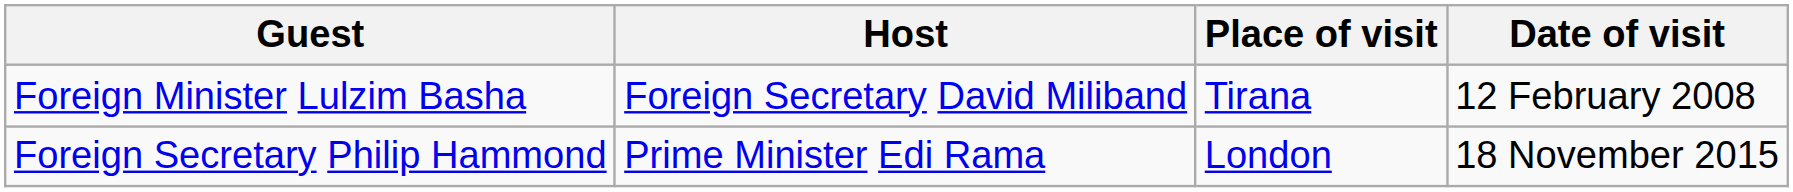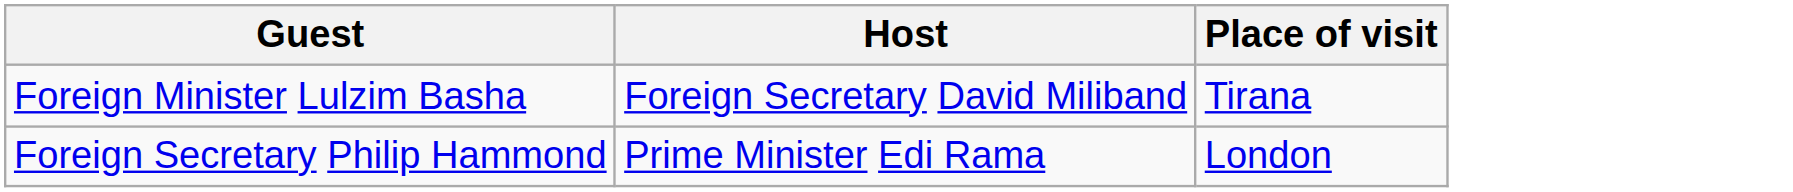- column: Date of visit | 12 February 2008 | 18 November 2015
